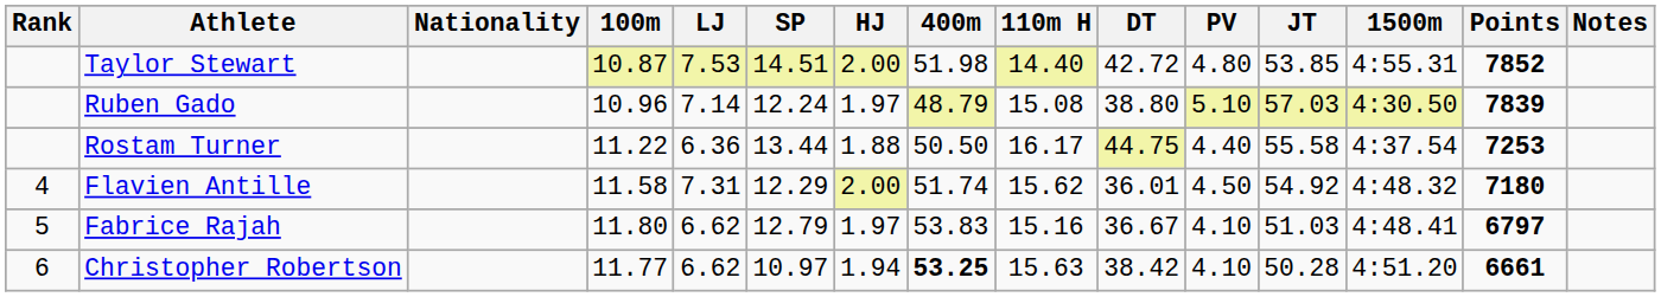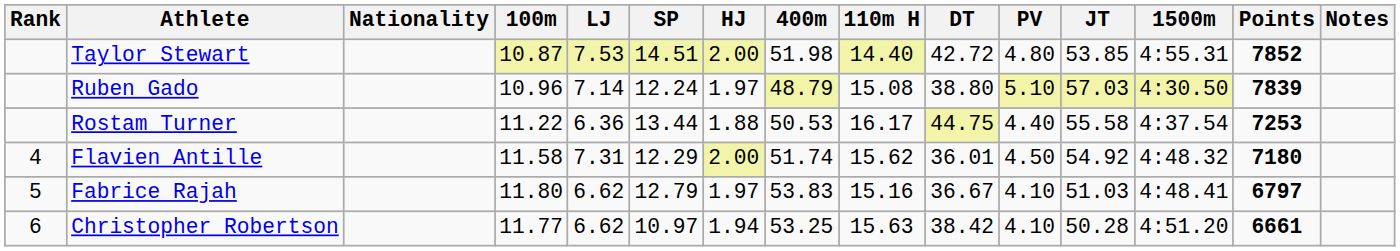Rostam Turner | 400m: 50.50 -> 50.53
Christopher Robertson | 400m: bold -> normal
